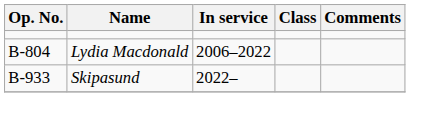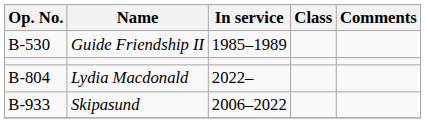+ row: B-530 | Guide Friendship II | 1985–1989
Lydia Macdonald | In service: 2006–2022 -> 2022–
Skipasund | In service: 2022– -> 2006–2022
